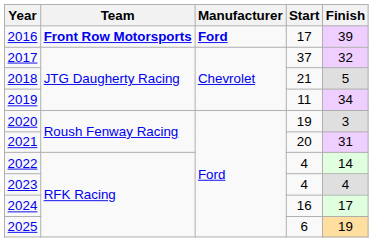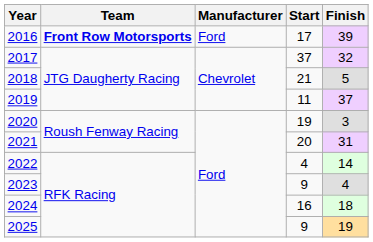2016 | Manufacturer: bold -> normal
2019 | Finish: 34 -> 37
2023 | Start: 4 -> 9
2024 | Finish: 17 -> 18
2025 | Start: 6 -> 9
